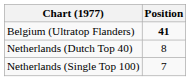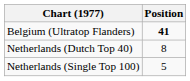Netherlands (Single Top 100) | Position: 7 -> 5
